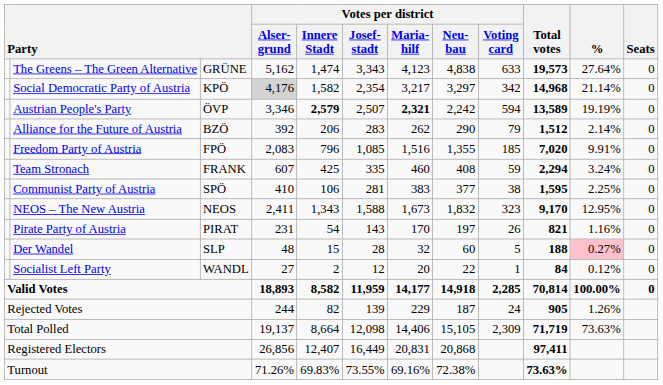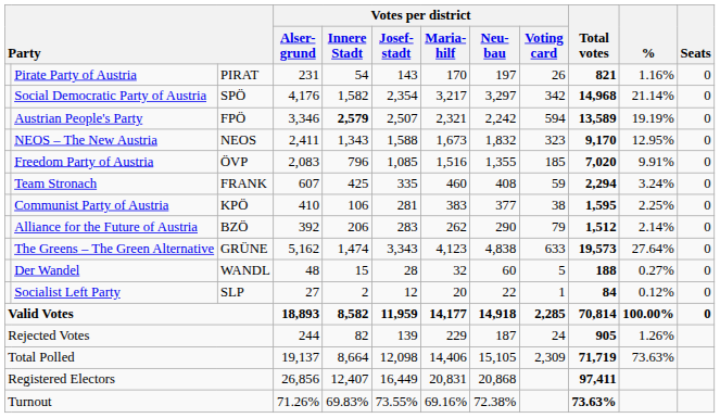rows swapped: The Greens – The Green Alternative <-> Pirate Party of Austria
Social Democratic Party of Austria | column 3: KPÖ -> SPÖ
Social Democratic Party of Austria | Votes per district / Alser- grund: lightgrey background -> no background
Austrian People's Party | column 3: ÖVP -> FPÖ
Austrian People's Party | Votes per district / Maria- hilf: bold -> normal
rows swapped: NEOS – The New Austria <-> Alliance for the Future of Austria
Freedom Party of Austria | column 3: FPÖ -> ÖVP
Communist Party of Austria | column 3: SPÖ -> KPÖ
Der Wandel | column 3: SLP -> WANDL
Der Wandel | %: pink background -> no background
Socialist Left Party | column 3: WANDL -> SLP
